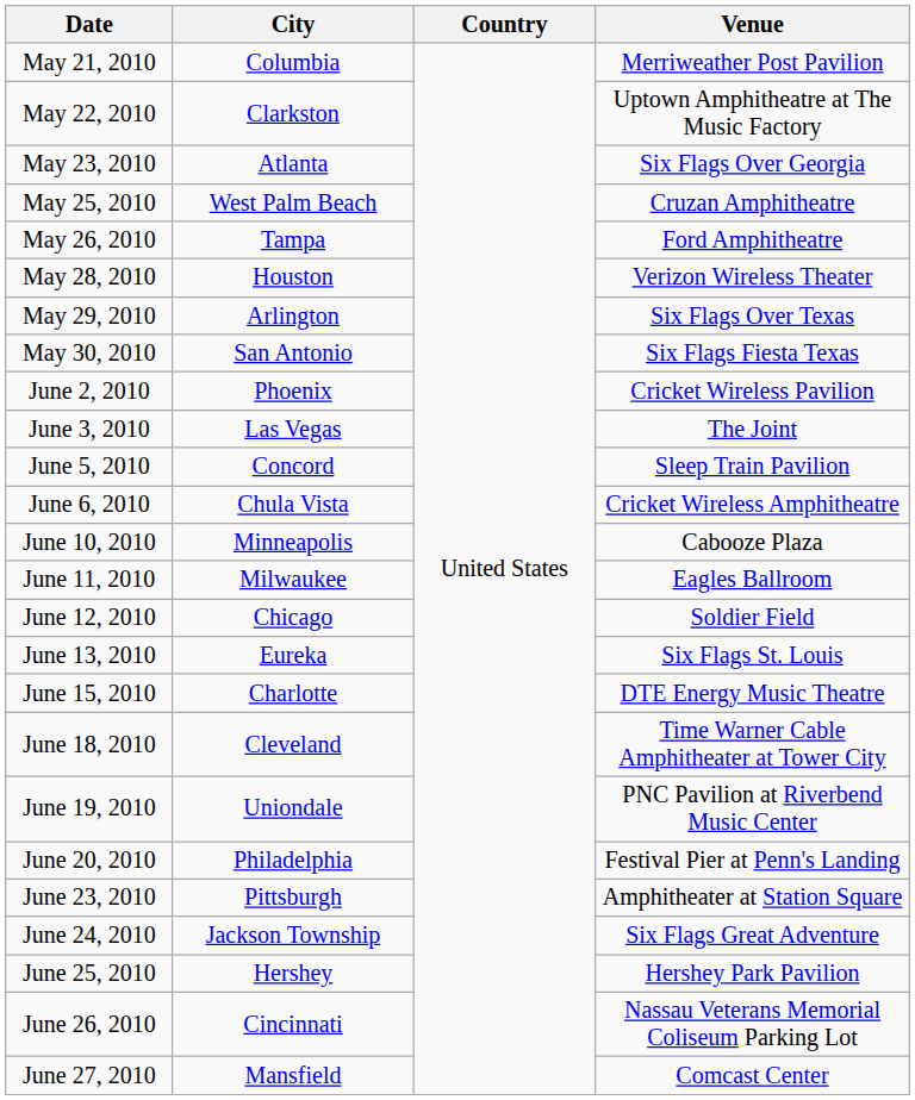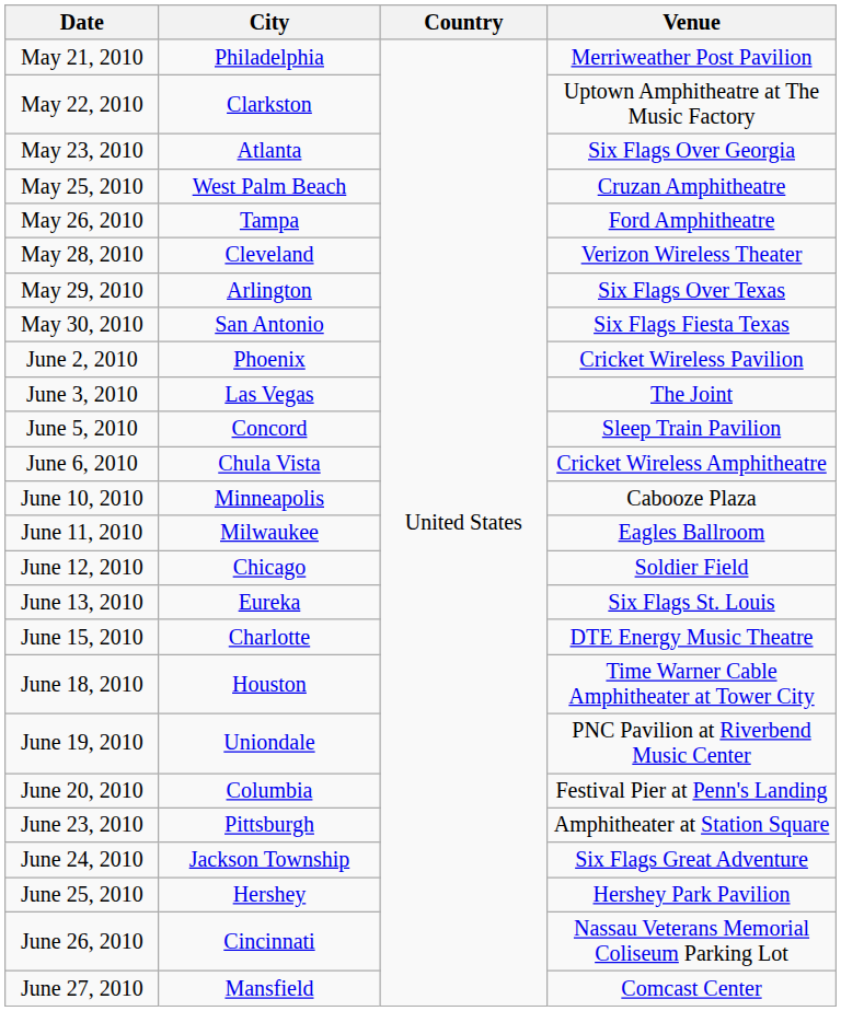May 21, 2010 | City: Columbia -> Philadelphia
May 28, 2010 | City: Houston -> Cleveland
June 18, 2010 | City: Cleveland -> Houston
June 20, 2010 | City: Philadelphia -> Columbia
